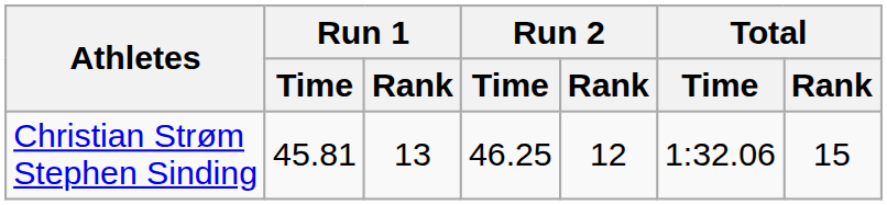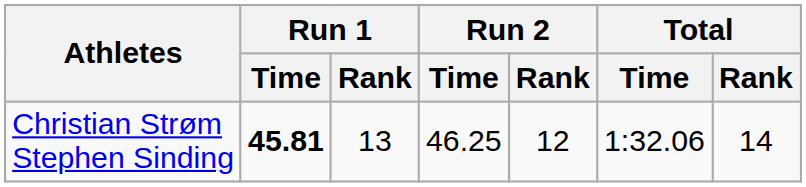Christian Strøm Stephen Sinding | Run 1 / Time: normal -> bold
Christian Strøm Stephen Sinding | Total / Rank: 15 -> 14
